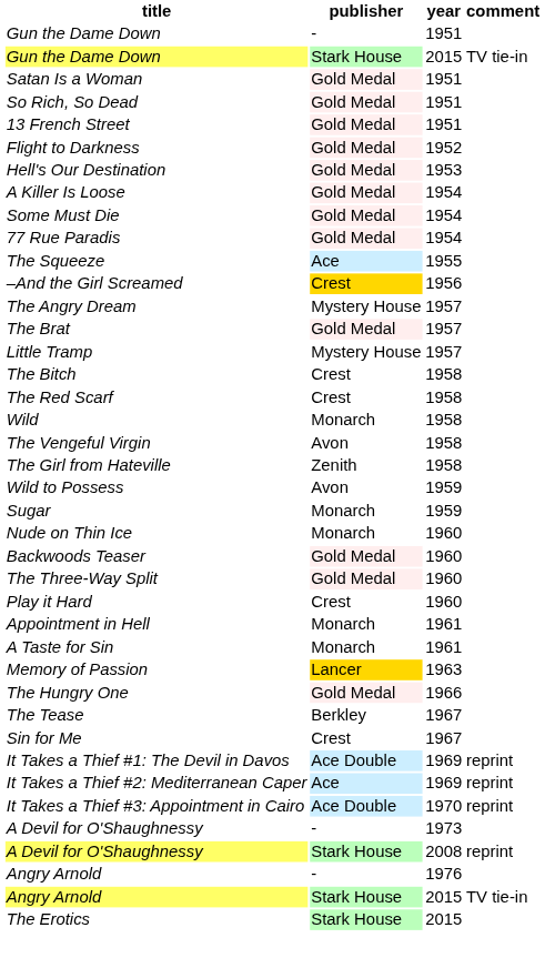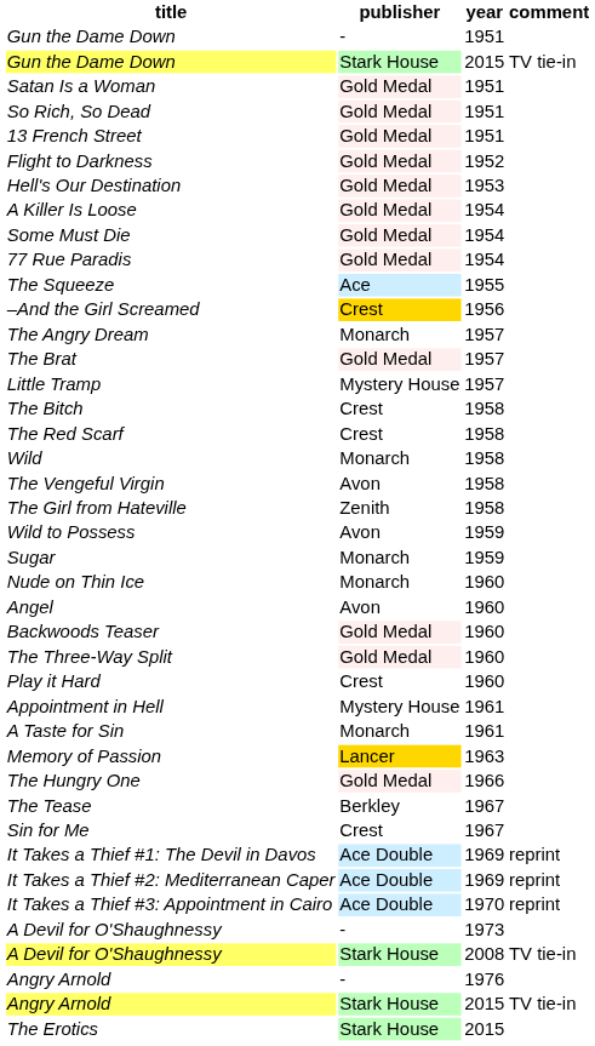The Angry Dream | publisher: Mystery House -> Monarch
+ row: Angel | Avon | 1960
Appointment in Hell | publisher: Monarch -> Mystery House
It Takes a Thief #2: Mediterranean Caper | publisher: Ace -> Ace Double
A Devil for O'Shaughnessy / 2008 | comment: reprint -> TV tie-in
